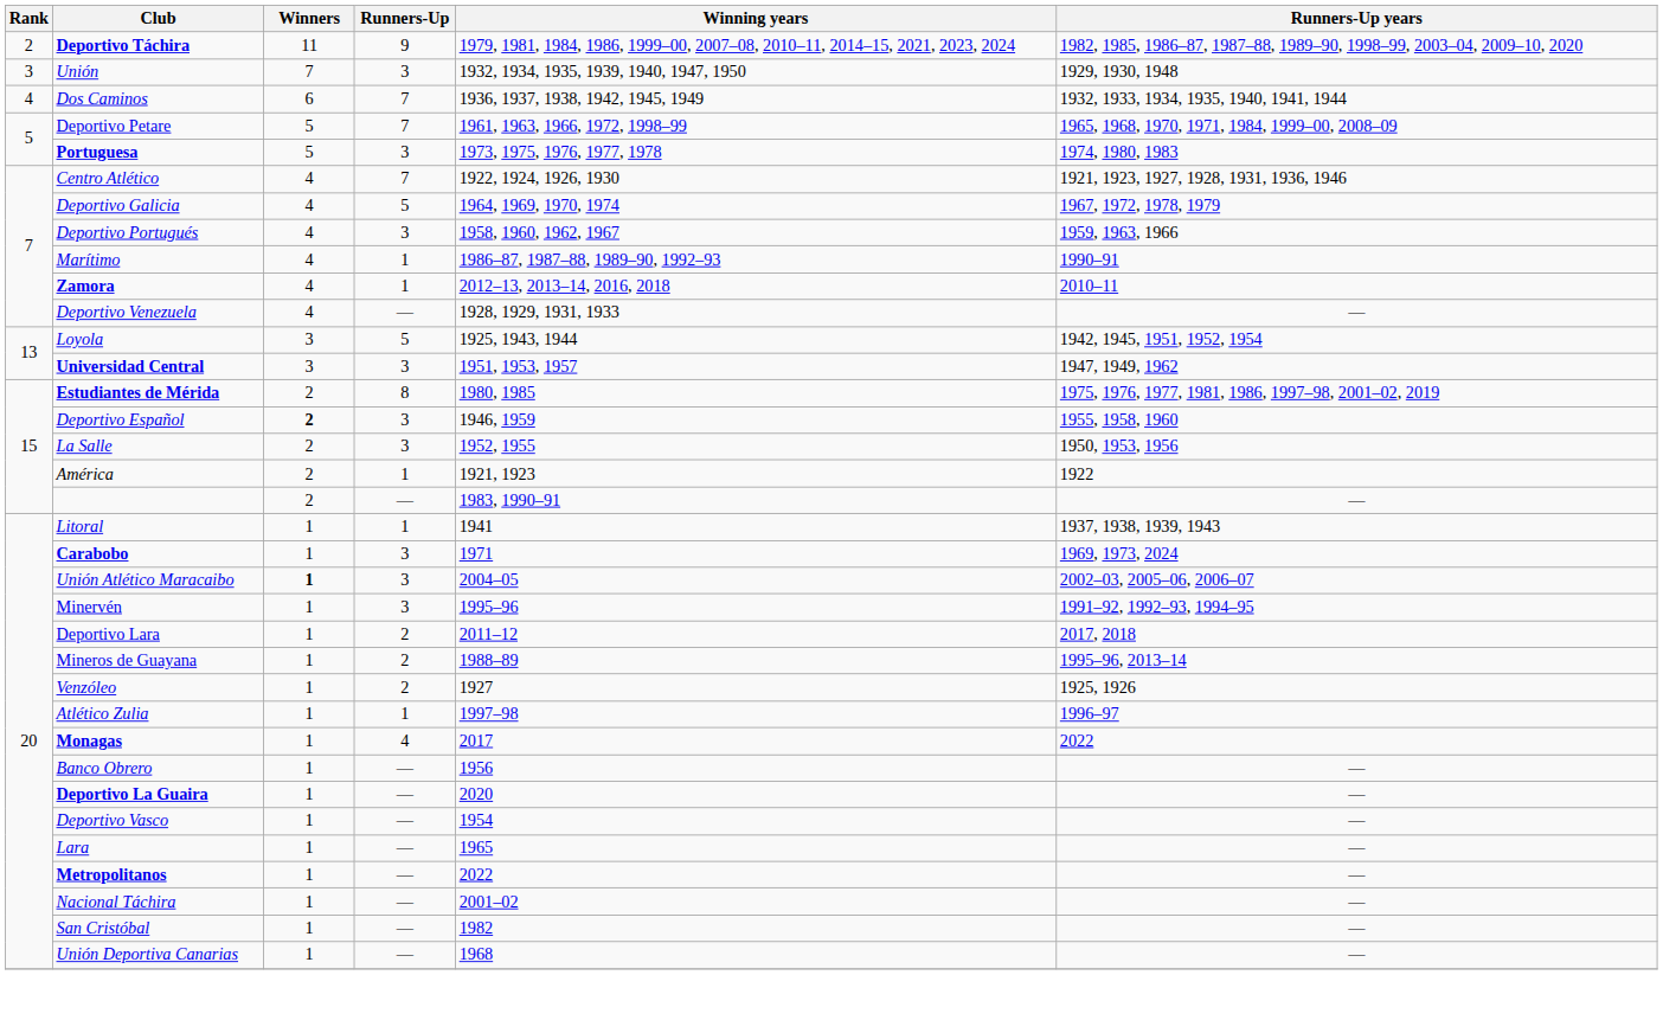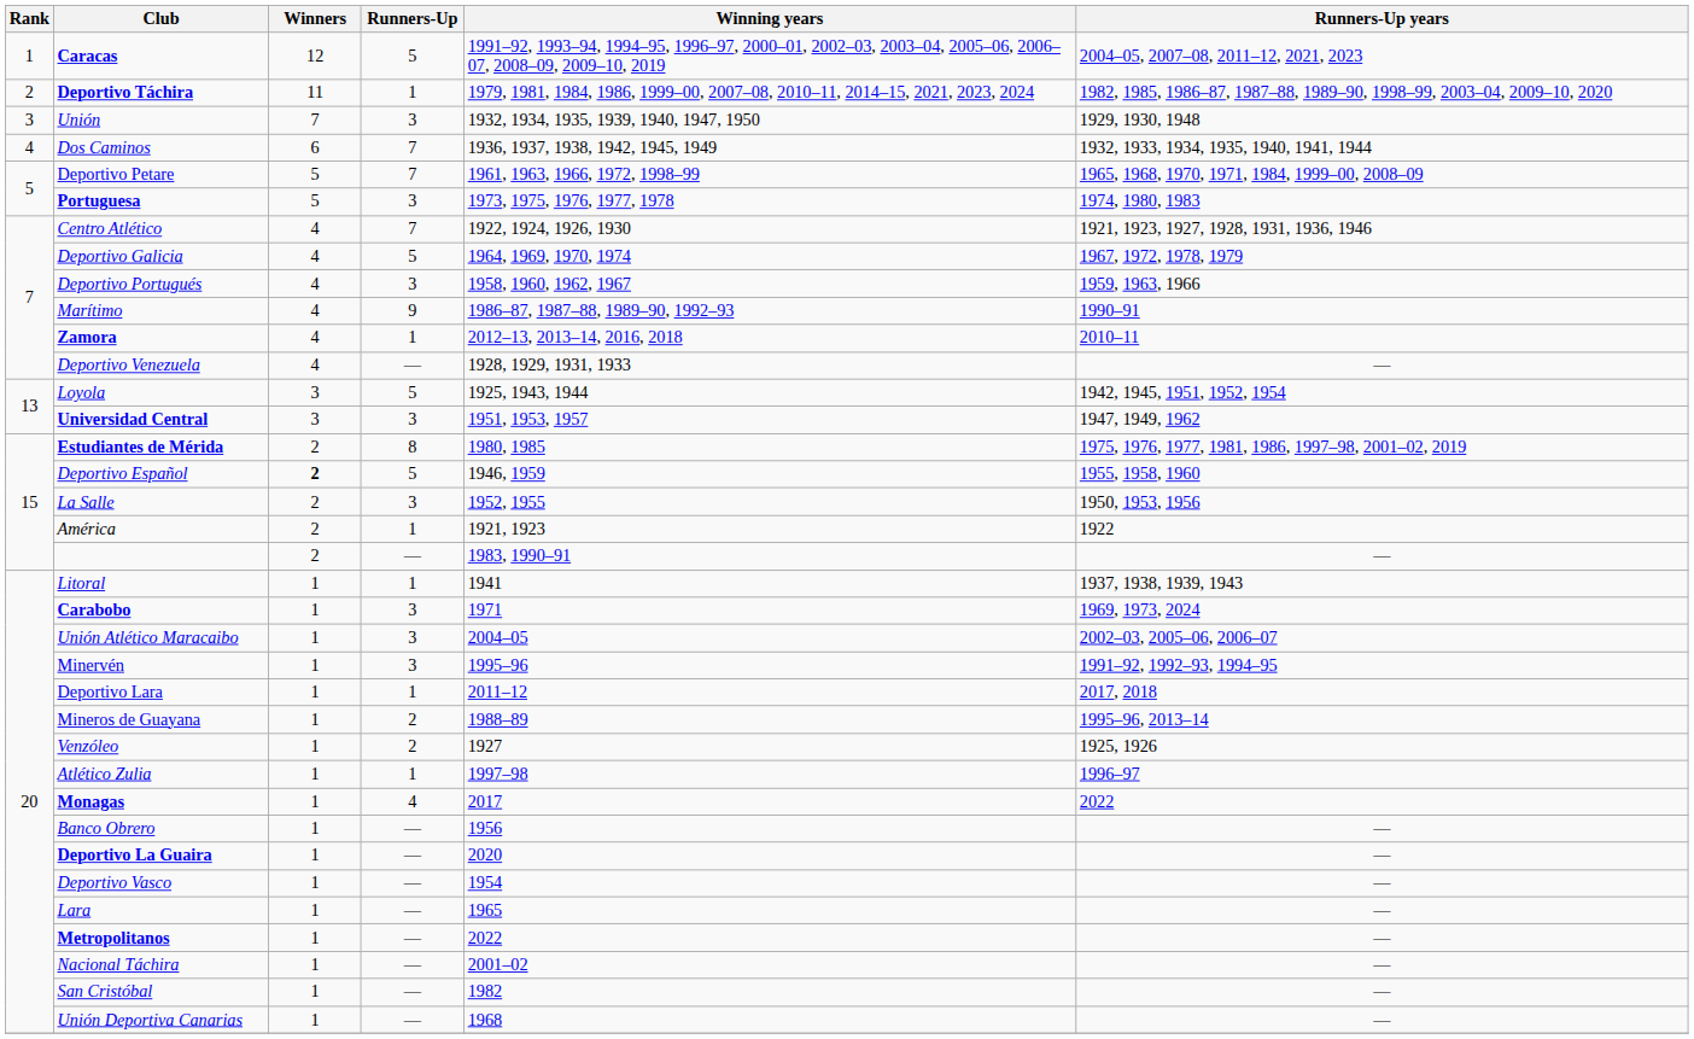+ row: 1 | Caracas | 12 | 5 | 1991–92, 1993–94, 1994–95, 1996–97, 2000–01, 2002–03, 2003–04, 2005–06, 2006–07, 2008–09, 2009–10, 2019 | 2004–05, 2007–08, 2011–12, 2021, 2023
Deportivo Táchira | Runners-Up: 9 -> 1
Marítimo | Runners-Up: 1 -> 9
Deportivo Español | Runners-Up: 3 -> 5
Unión Atlético Maracaibo | Winners: bold -> normal
Deportivo Lara | Runners-Up: 2 -> 1
